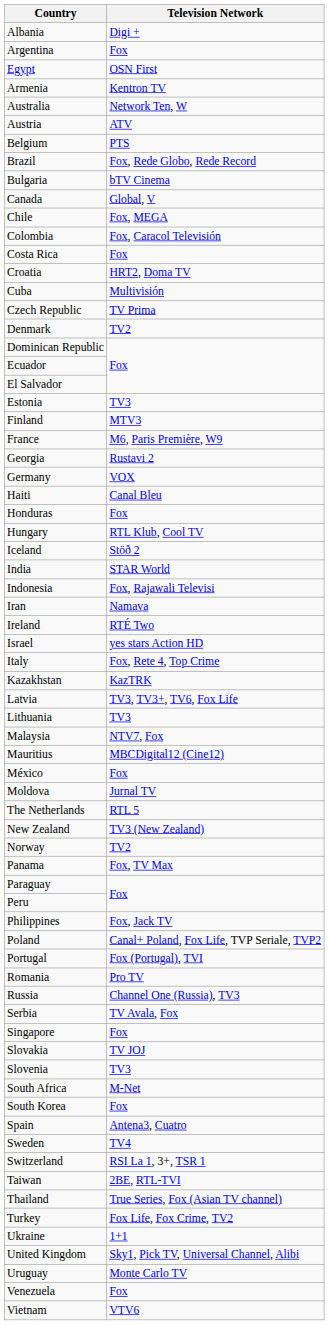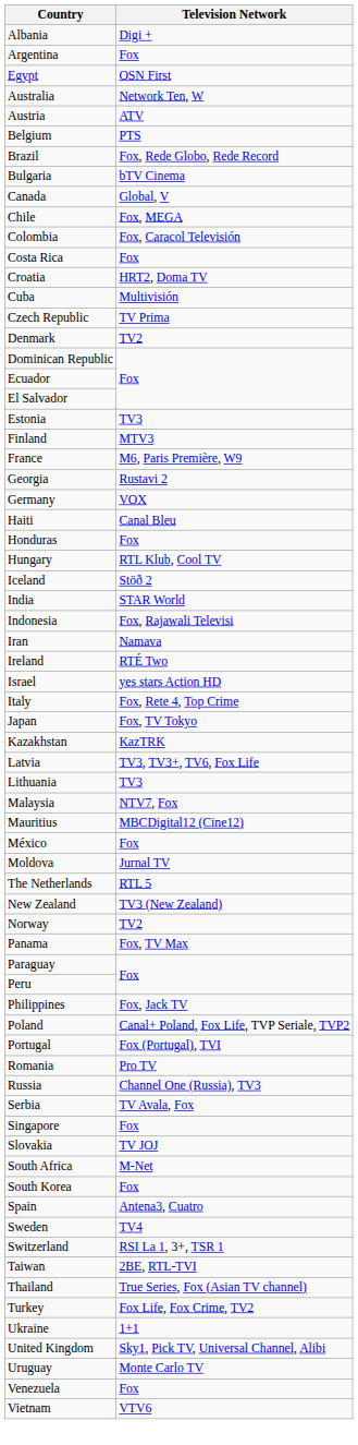- row: Armenia | Kentron TV
+ row: Japan | Fox, TV Tokyo
- row: Slovenia | TV3
